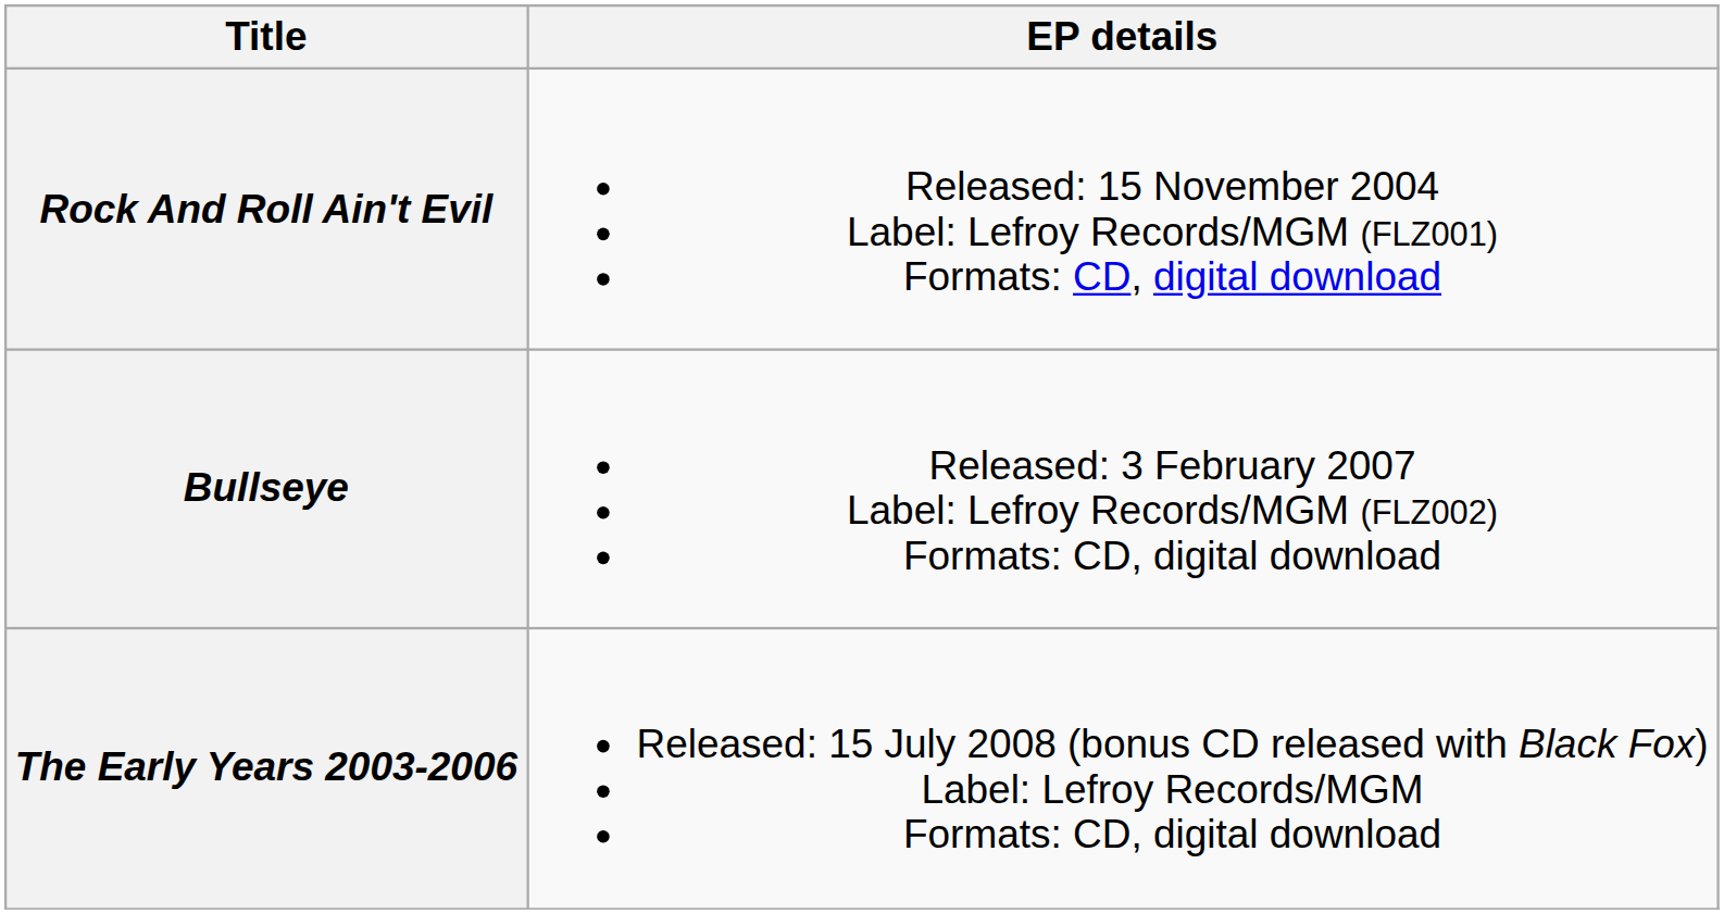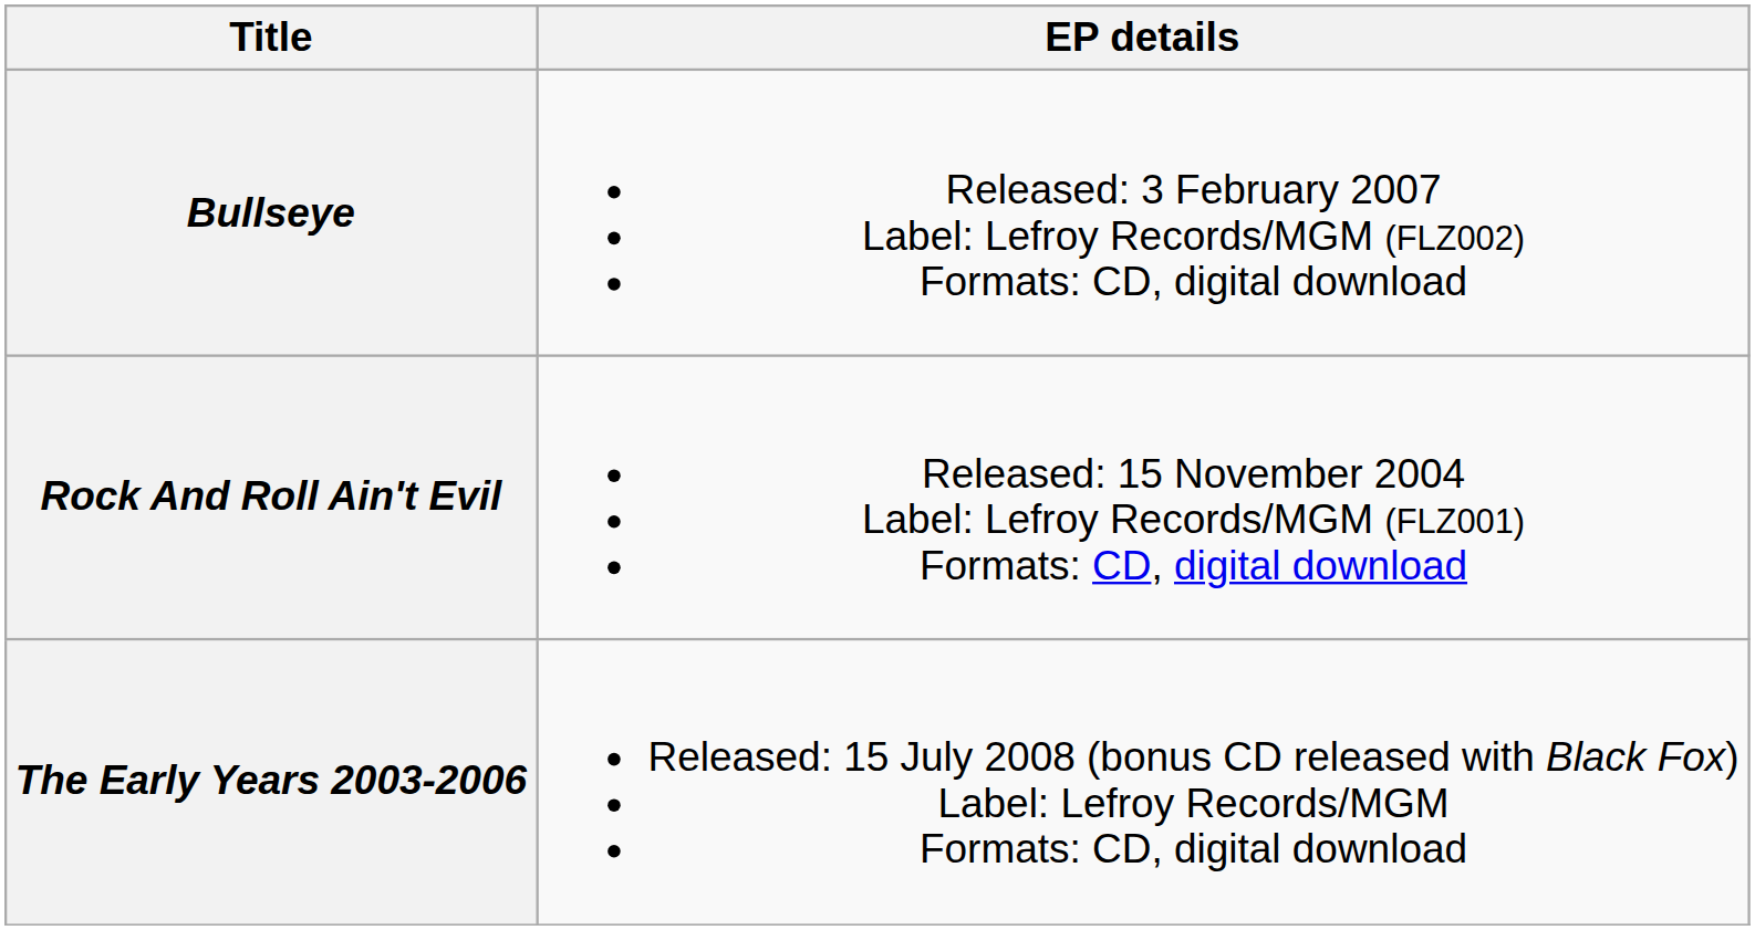rows swapped: Rock And Roll Ain't Evil <-> Bullseye
